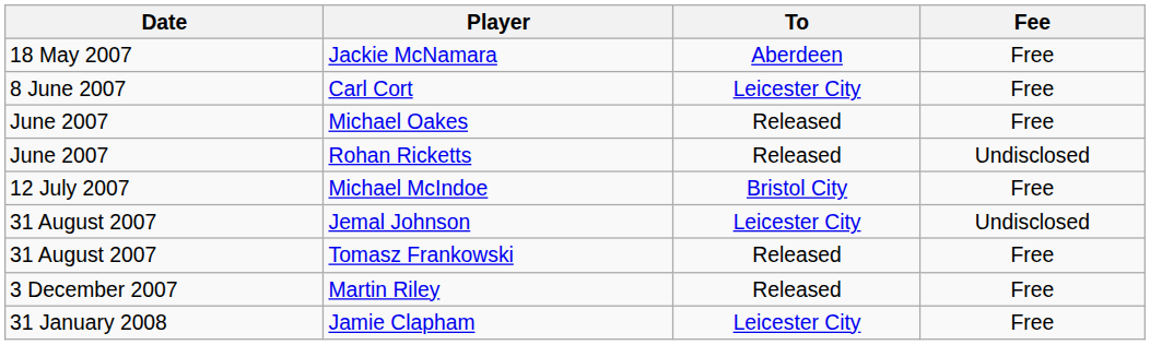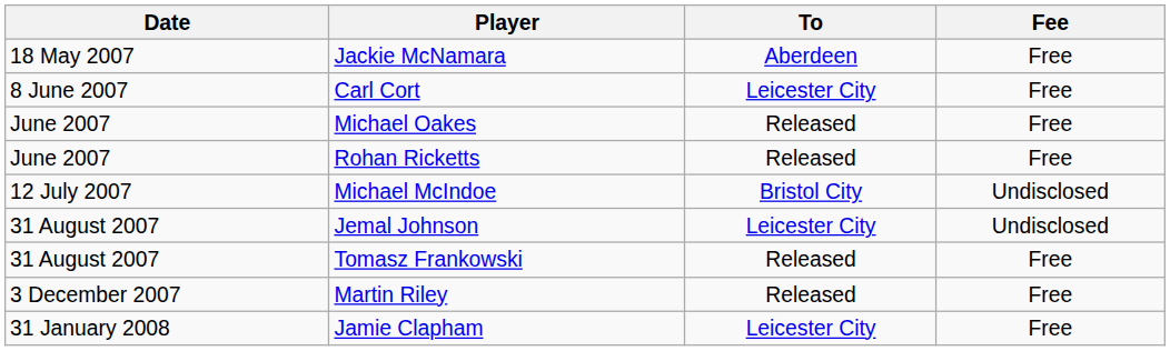Rohan Ricketts | Fee: Undisclosed -> Free
Michael McIndoe | Fee: Free -> Undisclosed
